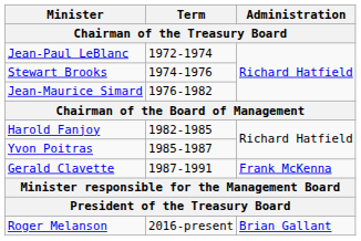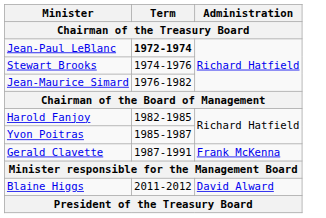Jean-Paul LeBlanc | Term: normal -> bold
+ row: Blaine Higgs | 2011-2012 | David Alward
- row: Roger Melanson | 2016-present | Brian Gallant
